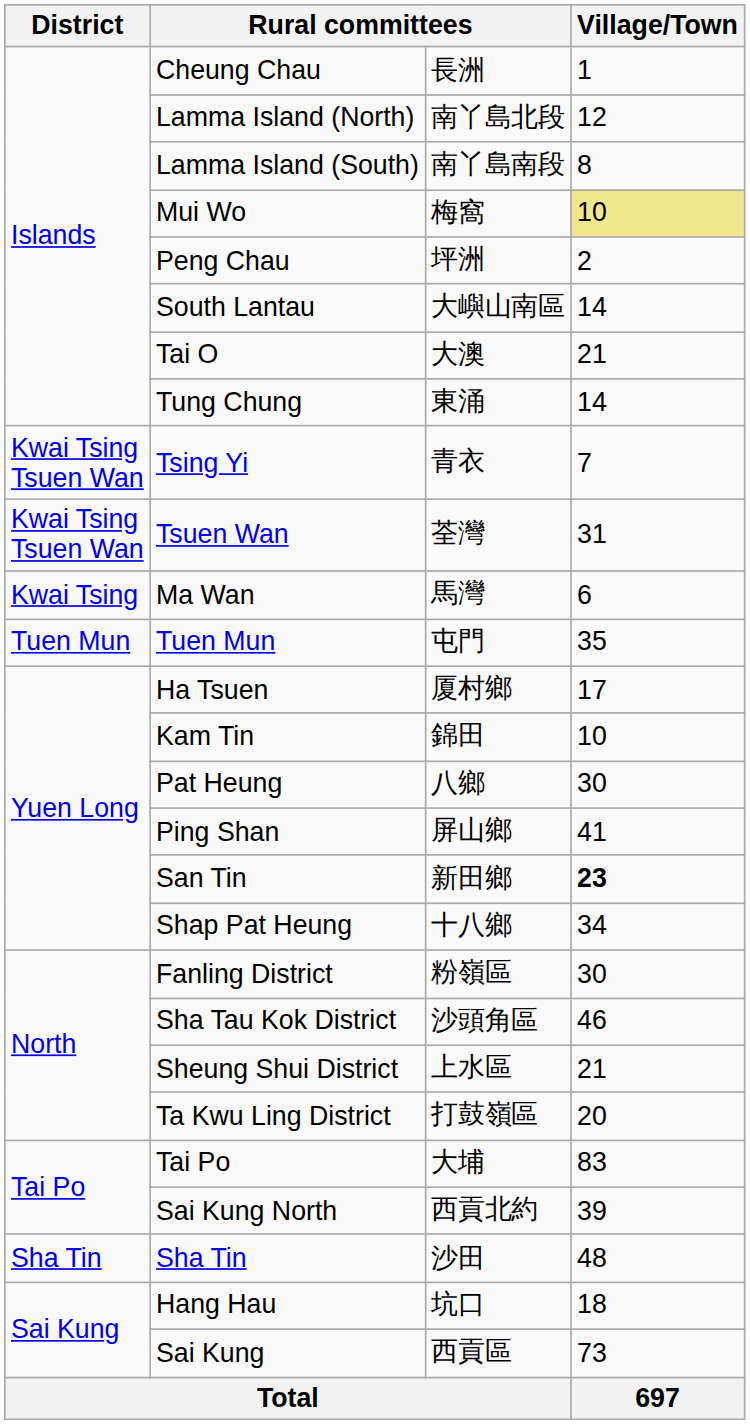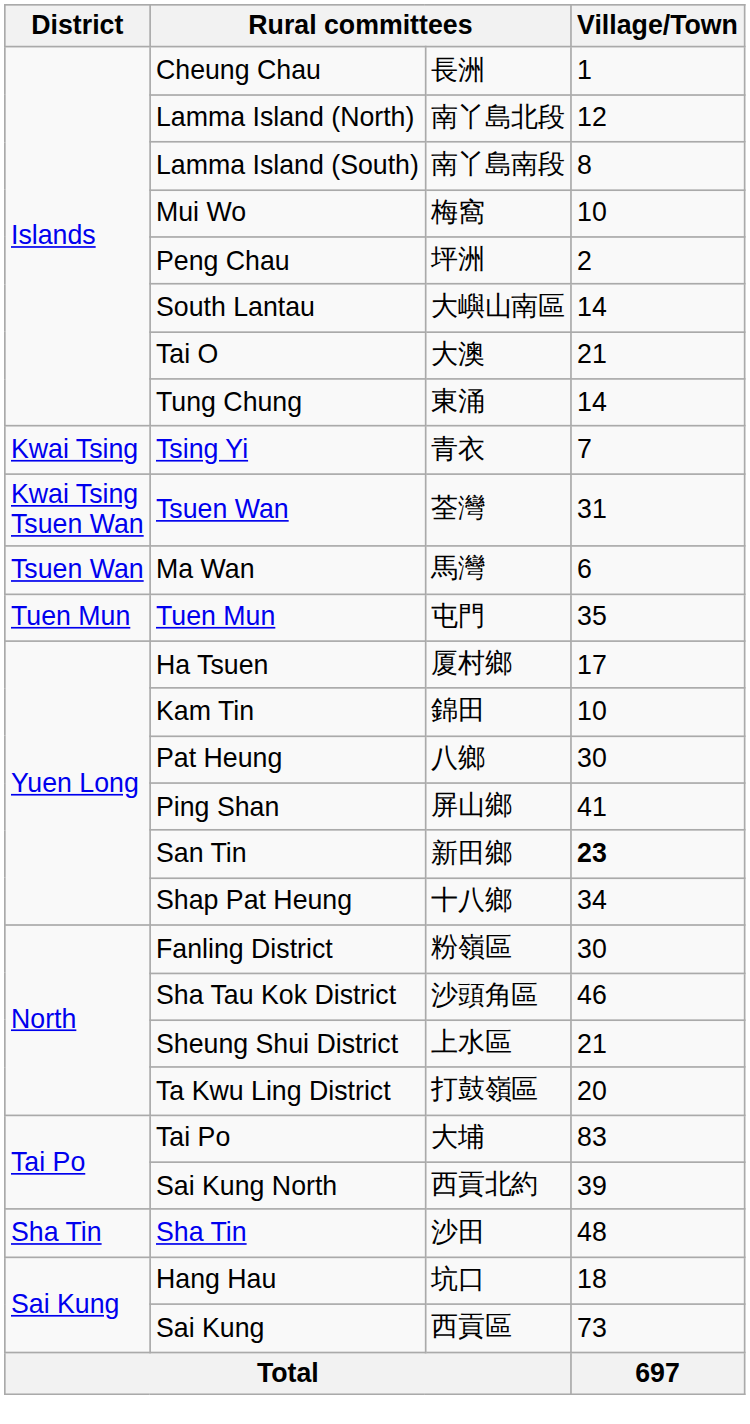Mui Wo | Village/Town: khaki background -> no background
Tsing Yi | District: Kwai Tsing Tsuen Wan -> Kwai Tsing
Ma Wan | District: Kwai Tsing -> Tsuen Wan
